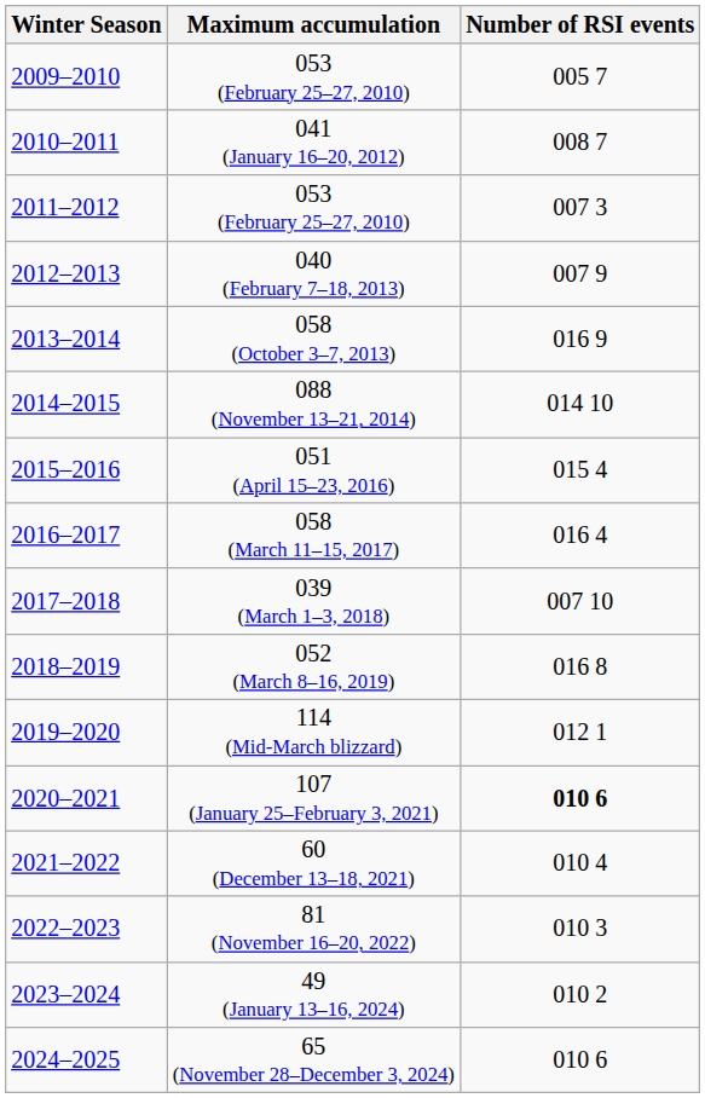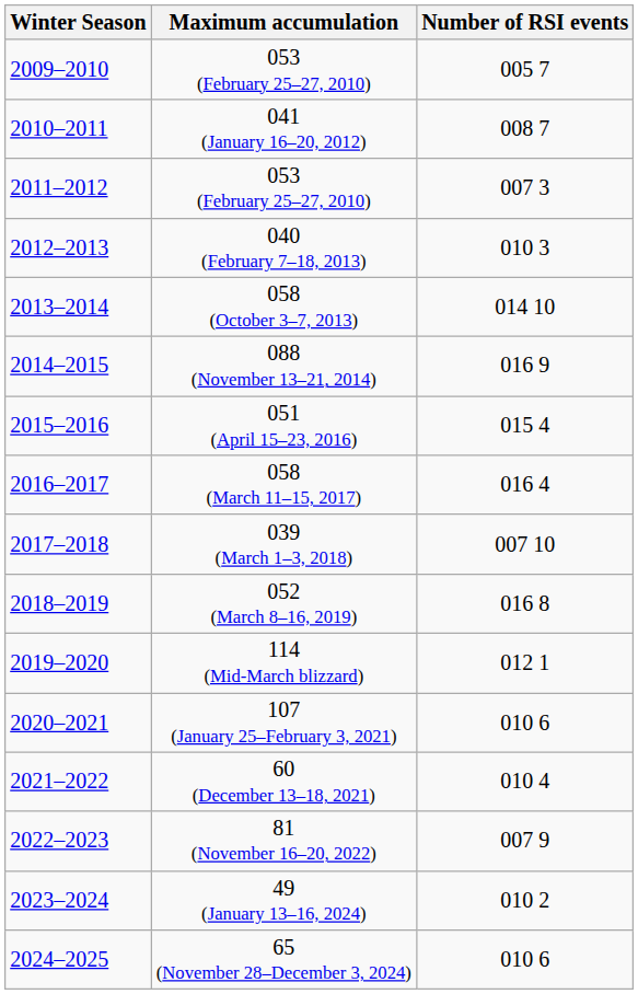040 (February 7–18, 2013) | Number of RSI events: 007 9 -> 010 3
058 (October 3–7, 2013) | Number of RSI events: 016 9 -> 014 10
088 (November 13–21, 2014) | Number of RSI events: 014 10 -> 016 9
107 (January 25–February 3, 2021) | Number of RSI events: bold -> normal
81 (November 16–20, 2022) | Number of RSI events: 010 3 -> 007 9
